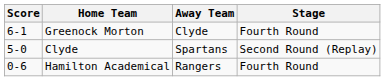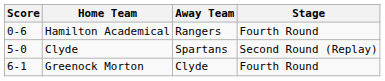rows swapped: Hamilton Academical <-> Greenock Morton
